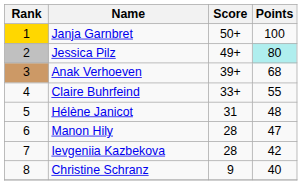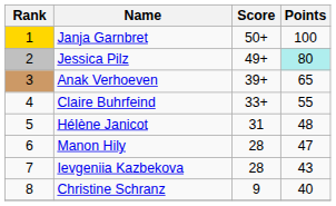Anak Verhoeven | Points: 68 -> 65
Ievgeniia Kazbekova | Points: 42 -> 43
